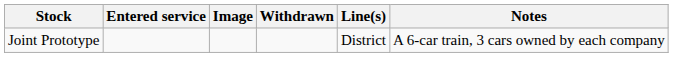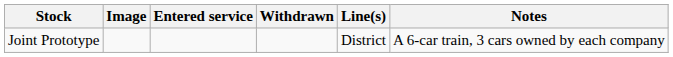columns swapped: Image <-> Entered service
